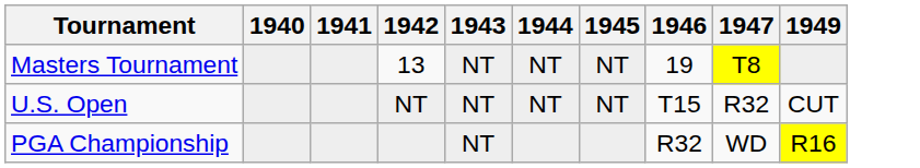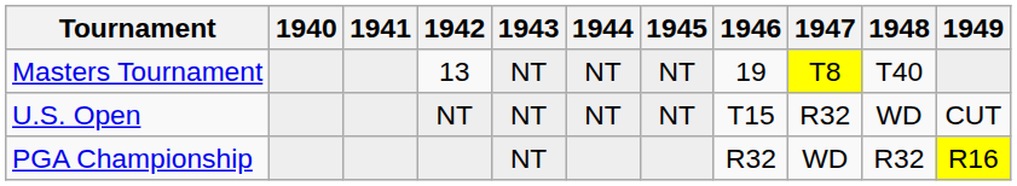+ column: 1948 | T40 | WD | R32
